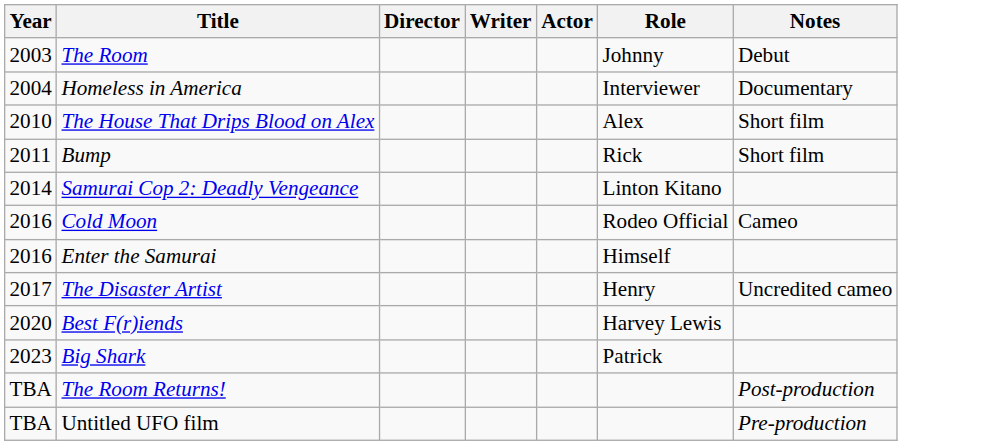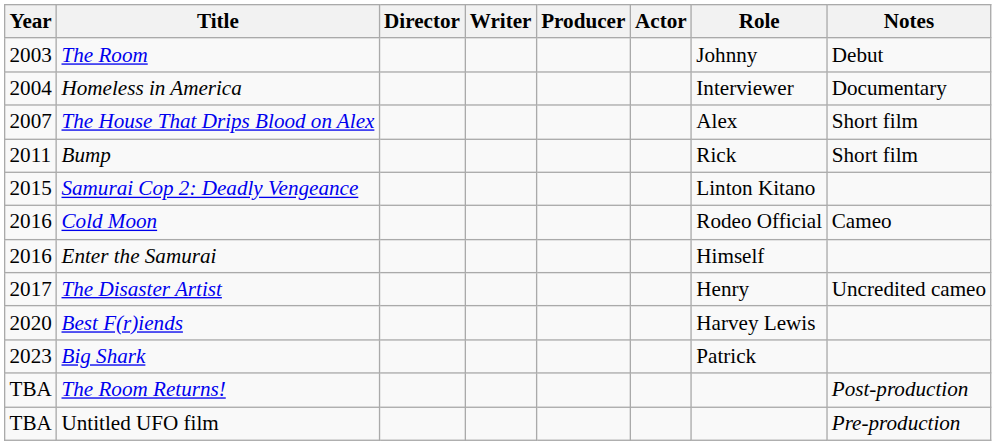+ column: Producer
The House That Drips Blood on Alex | Year: 2010 -> 2007
Samurai Cop 2: Deadly Vengeance | Year: 2014 -> 2015
